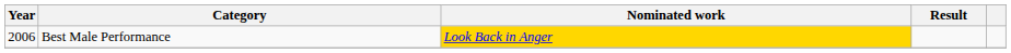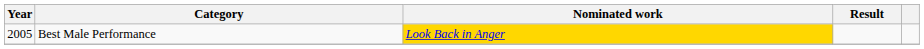Best Male Performance | Year: 2006 -> 2005
